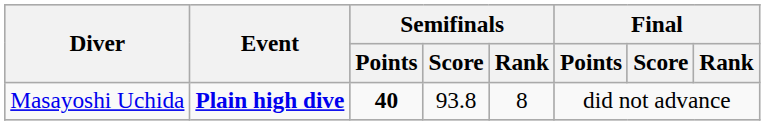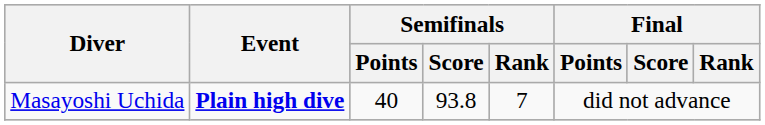Masayoshi Uchida | Semifinals / Points: bold -> normal
Masayoshi Uchida | Semifinals / Rank: 8 -> 7
